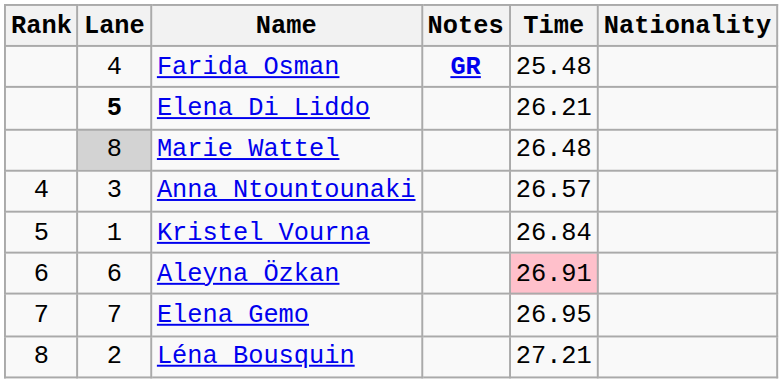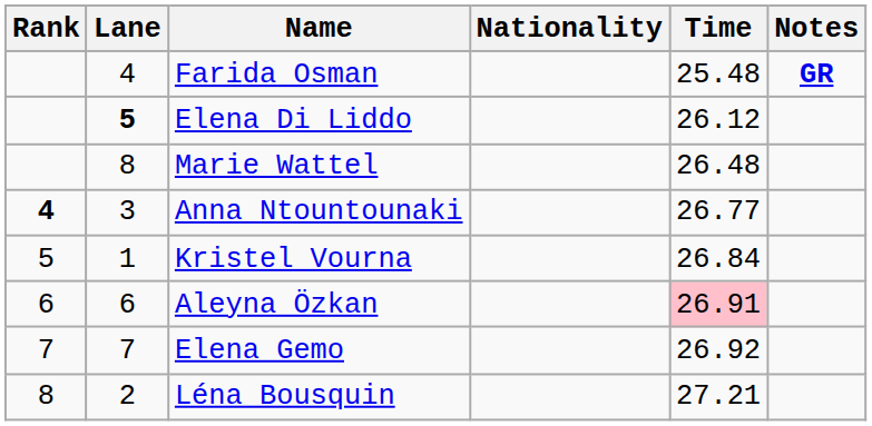columns swapped: Nationality <-> Notes
Elena Di Liddo | Time: 26.21 -> 26.12
Marie Wattel | Lane: lightgrey background -> no background
Anna Ntountounaki | Rank: normal -> bold
Anna Ntountounaki | Time: 26.57 -> 26.77
Elena Gemo | Time: 26.95 -> 26.92
